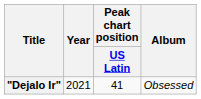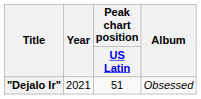"Dejalo Ir" | Peak chart position / US Latin: 41 -> 51
